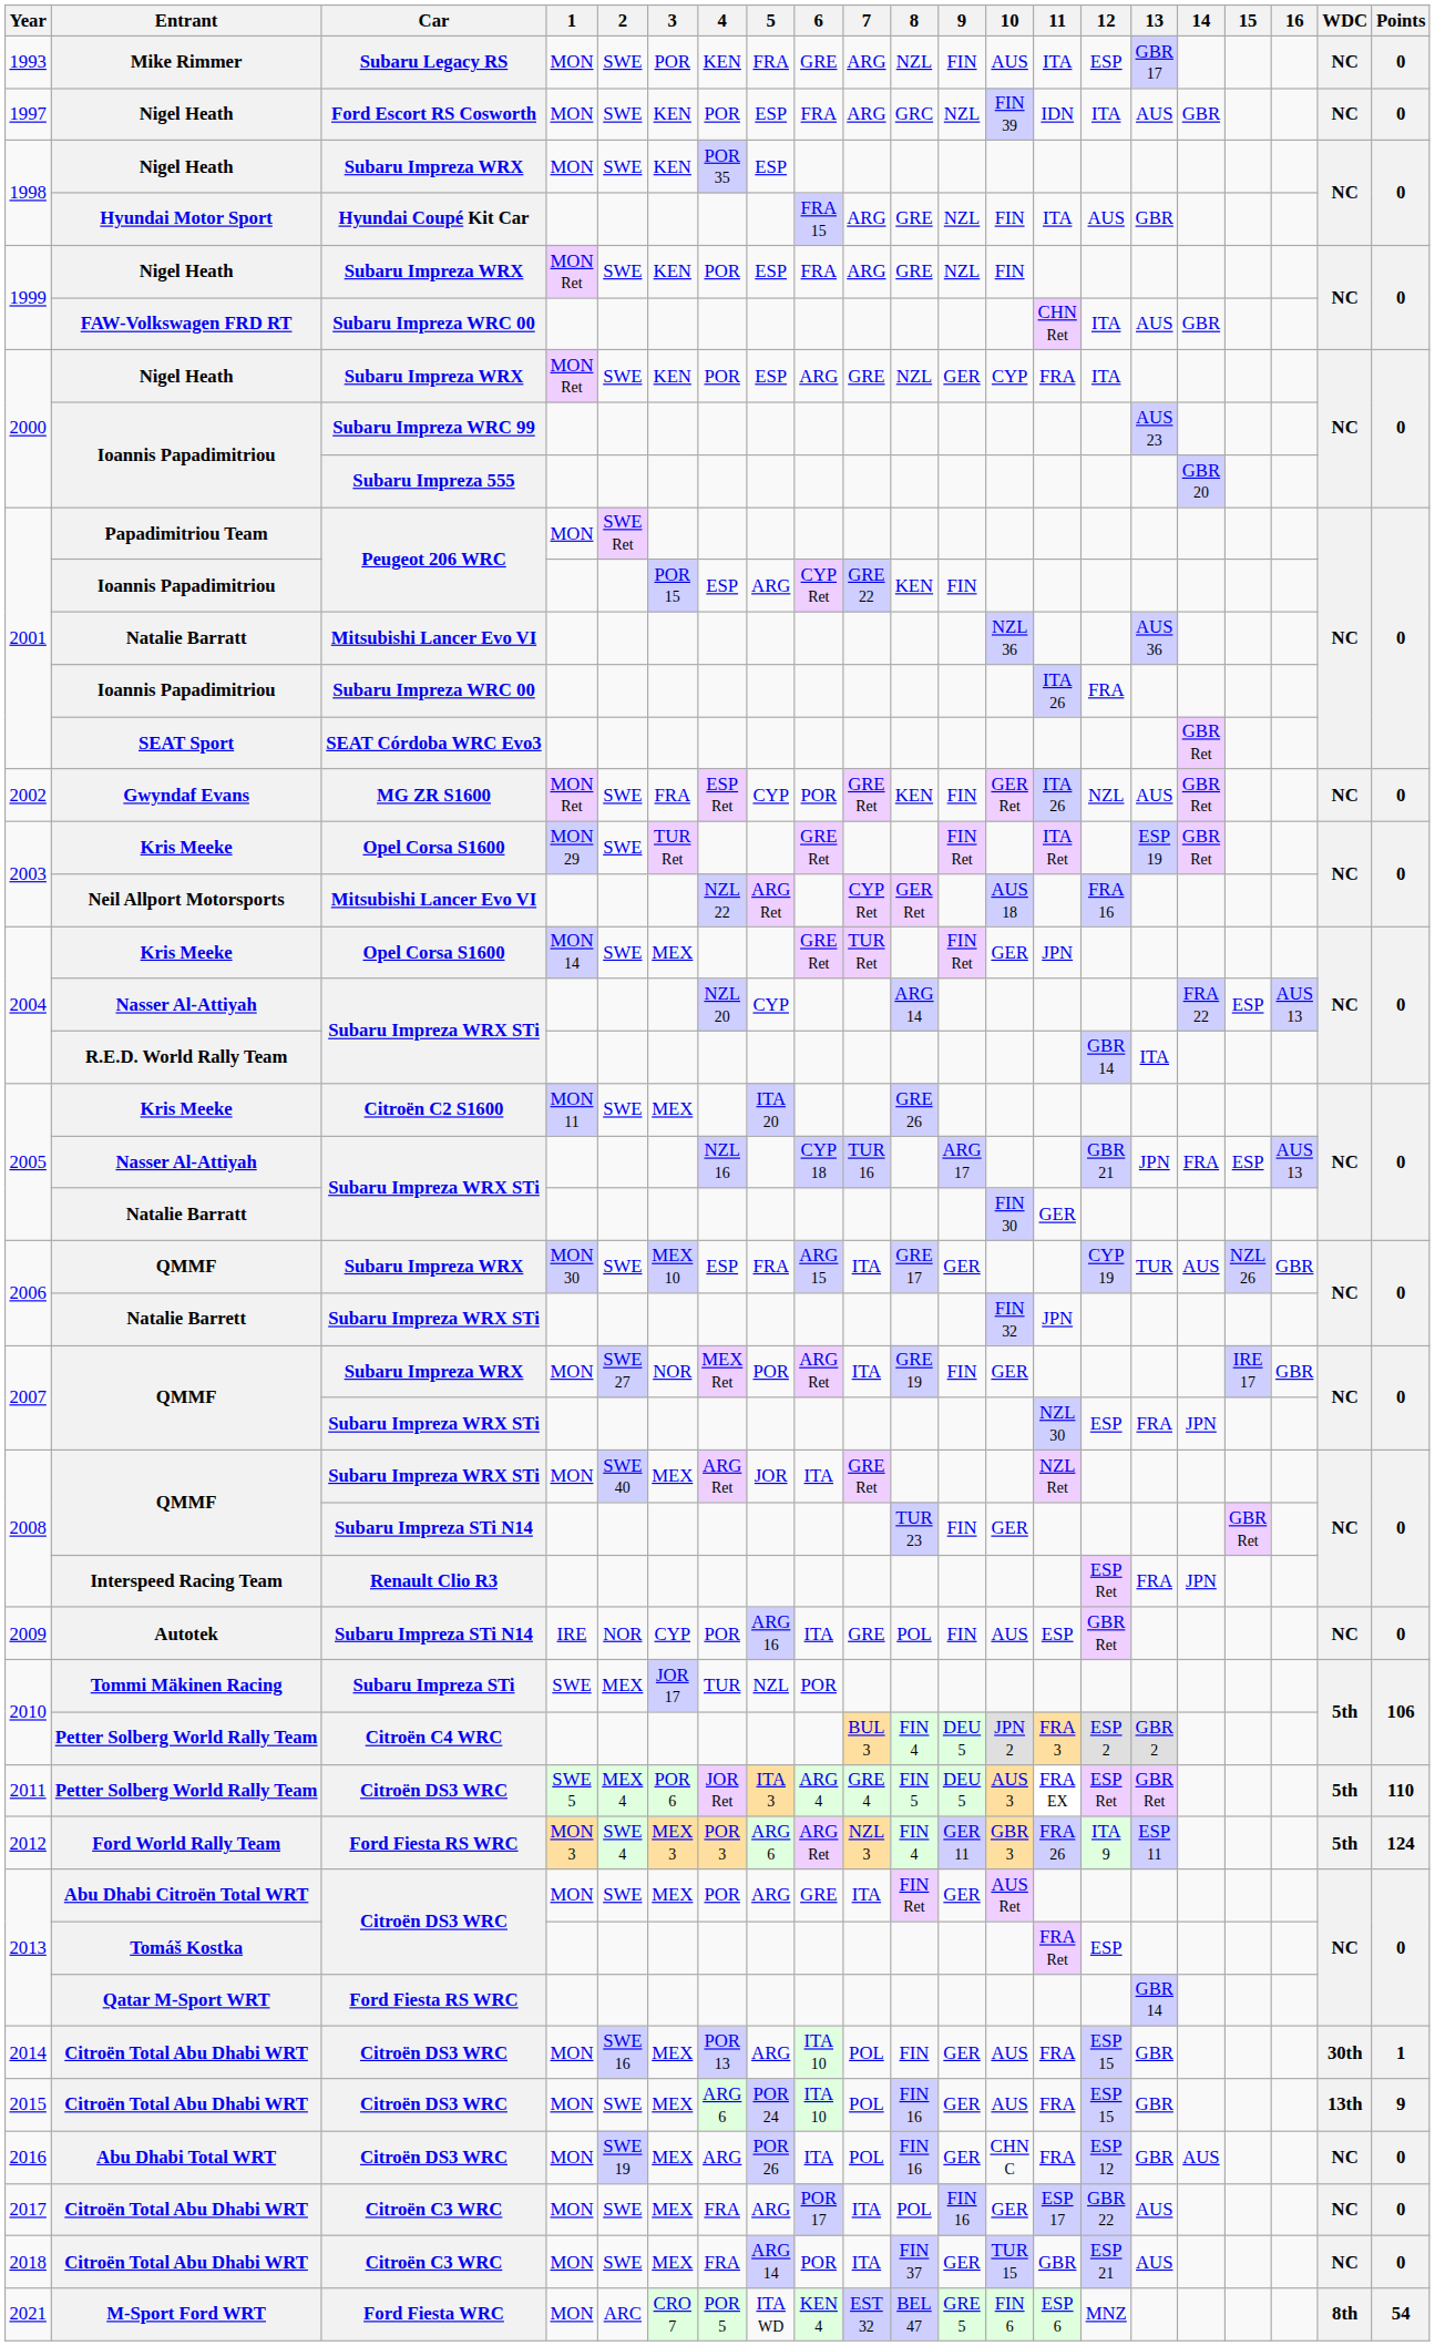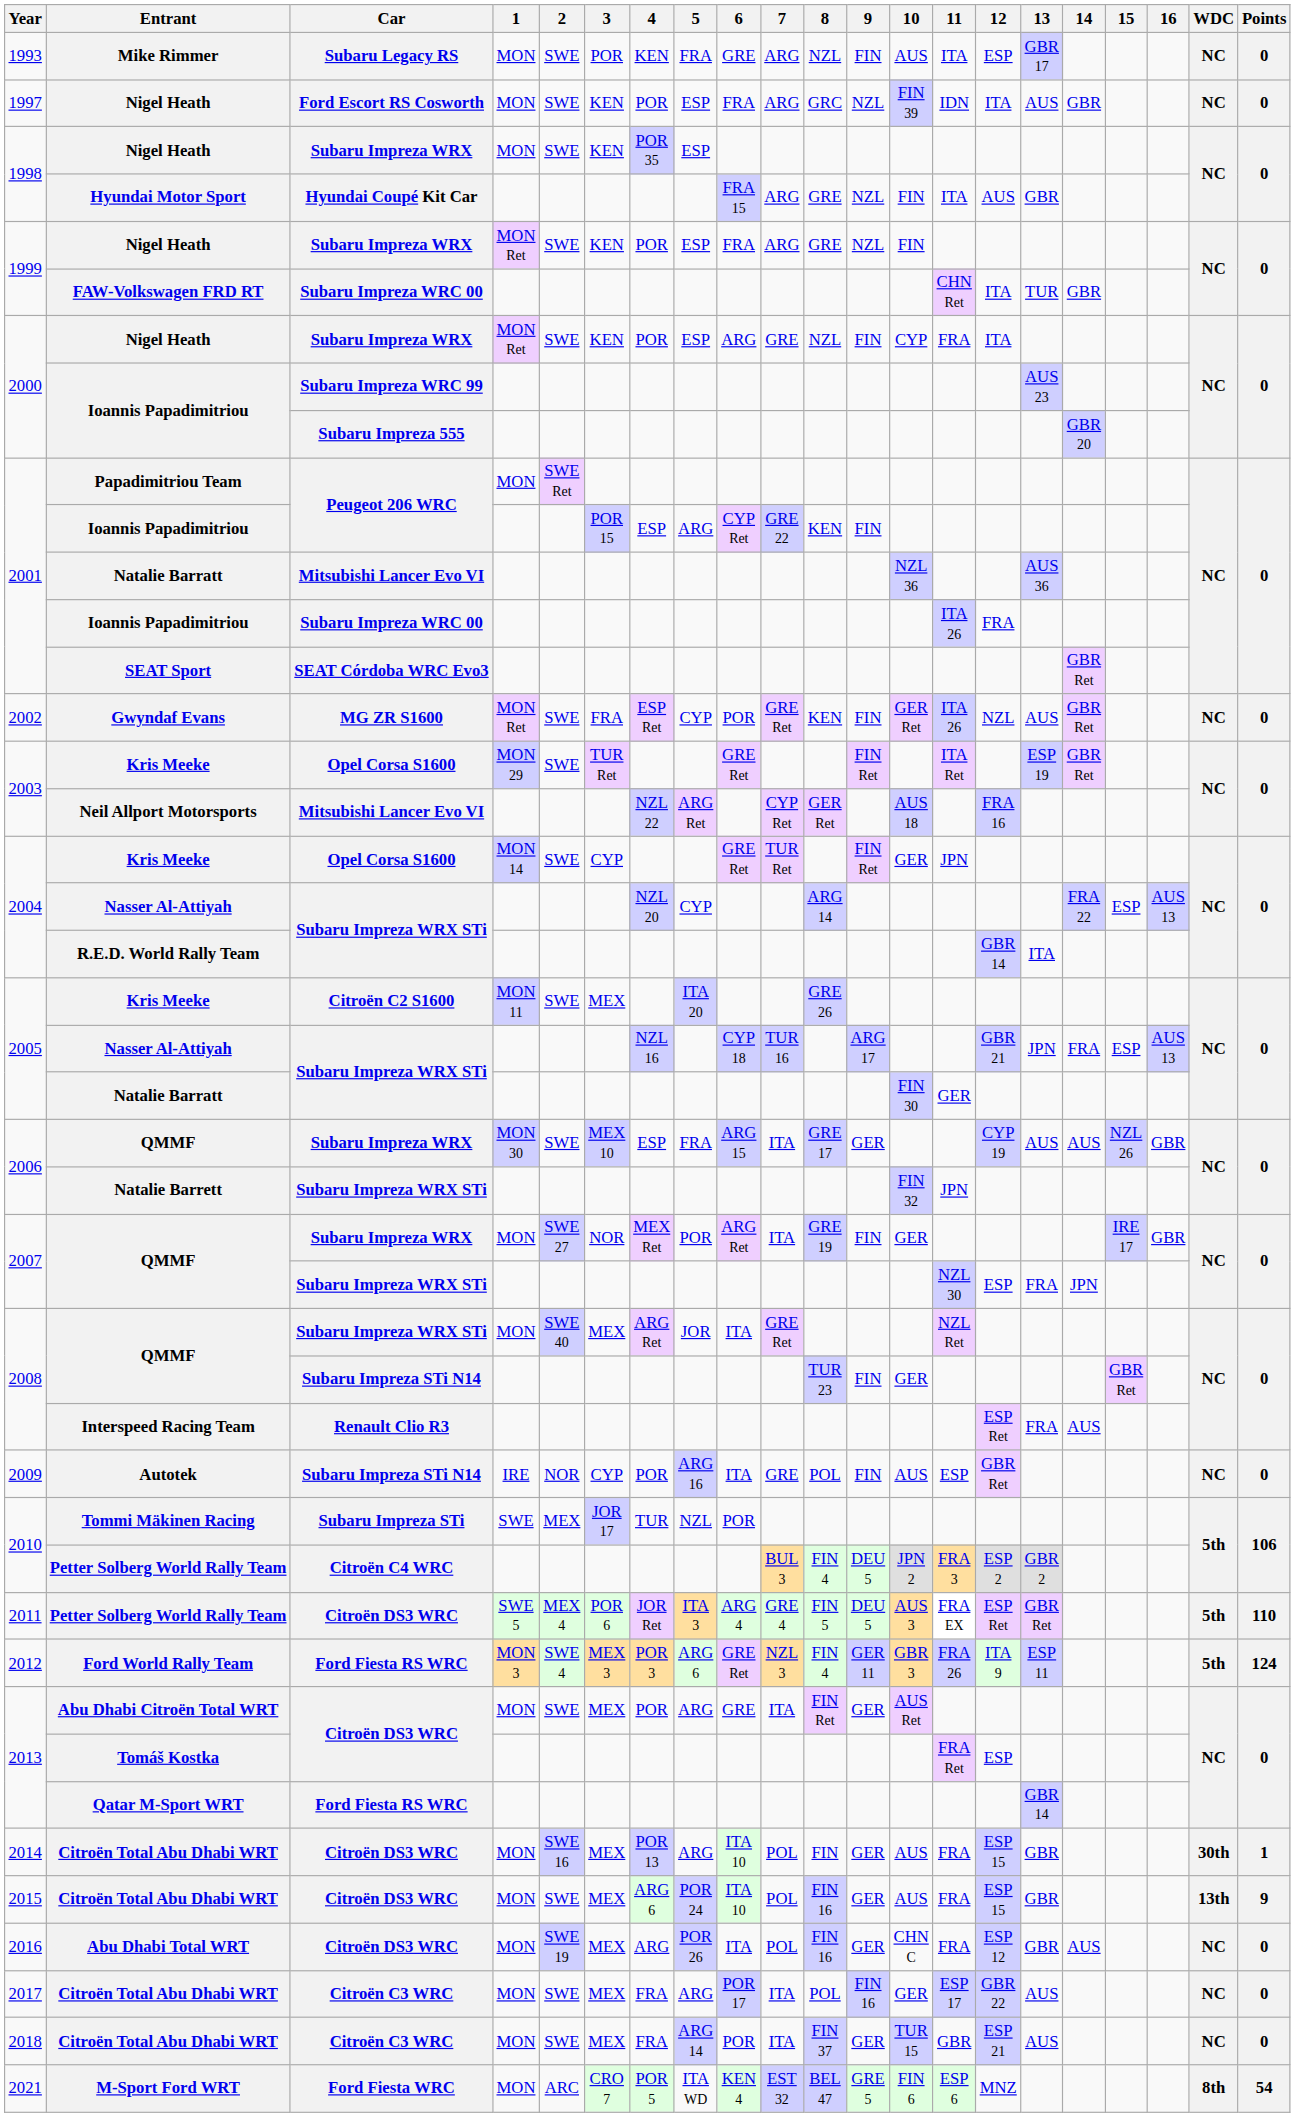FAW-Volkswagen FRD RT | 13: AUS -> TUR
2000 / Nigel Heath | 9: GER -> FIN
2004 / Kris Meeke | 3: MEX -> CYP
2006 / QMMF | 13: TUR -> AUS
Interspeed Racing Team | 14: JPN -> AUS
Ford World Rally Team | 6: ARG Ret -> GRE Ret
